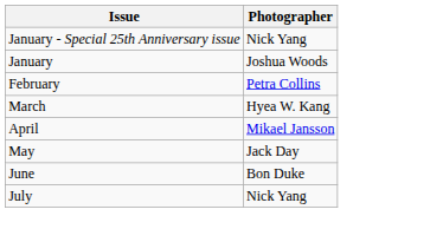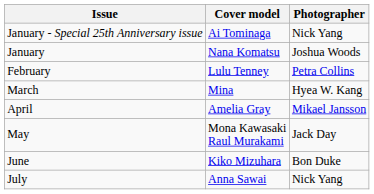+ column: Cover model | Ai Tominaga | Nana Komatsu | Lulu Tenney | Mina | Amelia Gray | Mona Kawasaki Raul Murakami | Kiko Mizuhara | Anna Sawai
